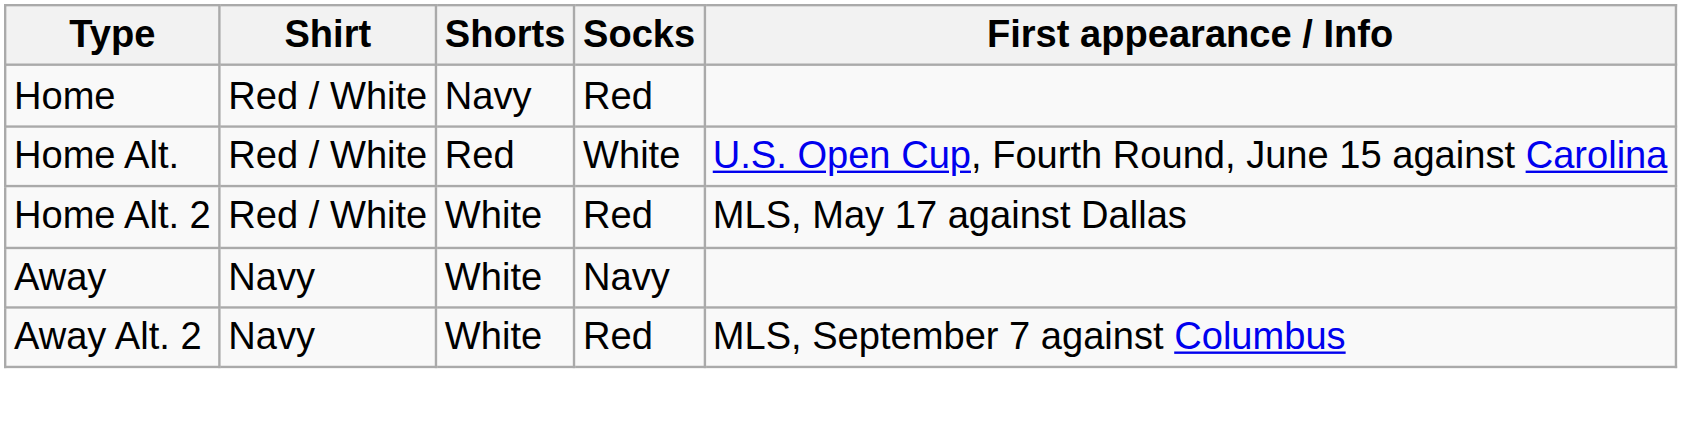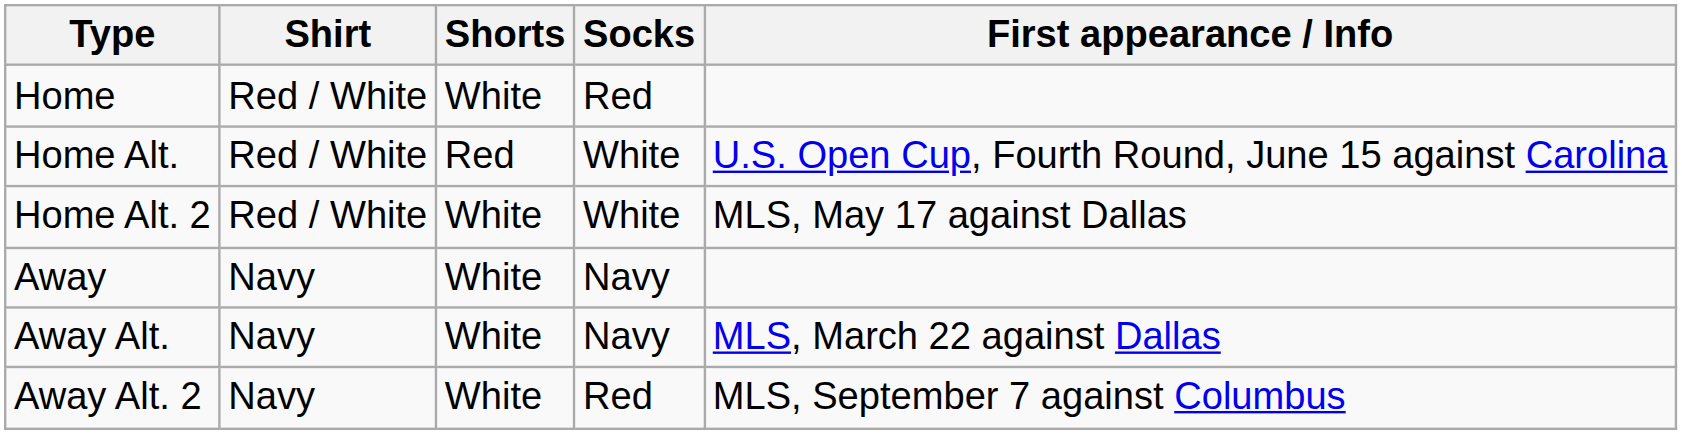Home | Shorts: Navy -> White
Home Alt. 2 | Socks: Red -> White
+ row: Away Alt. | Navy | White | Navy | MLS, March 22 against Dallas
